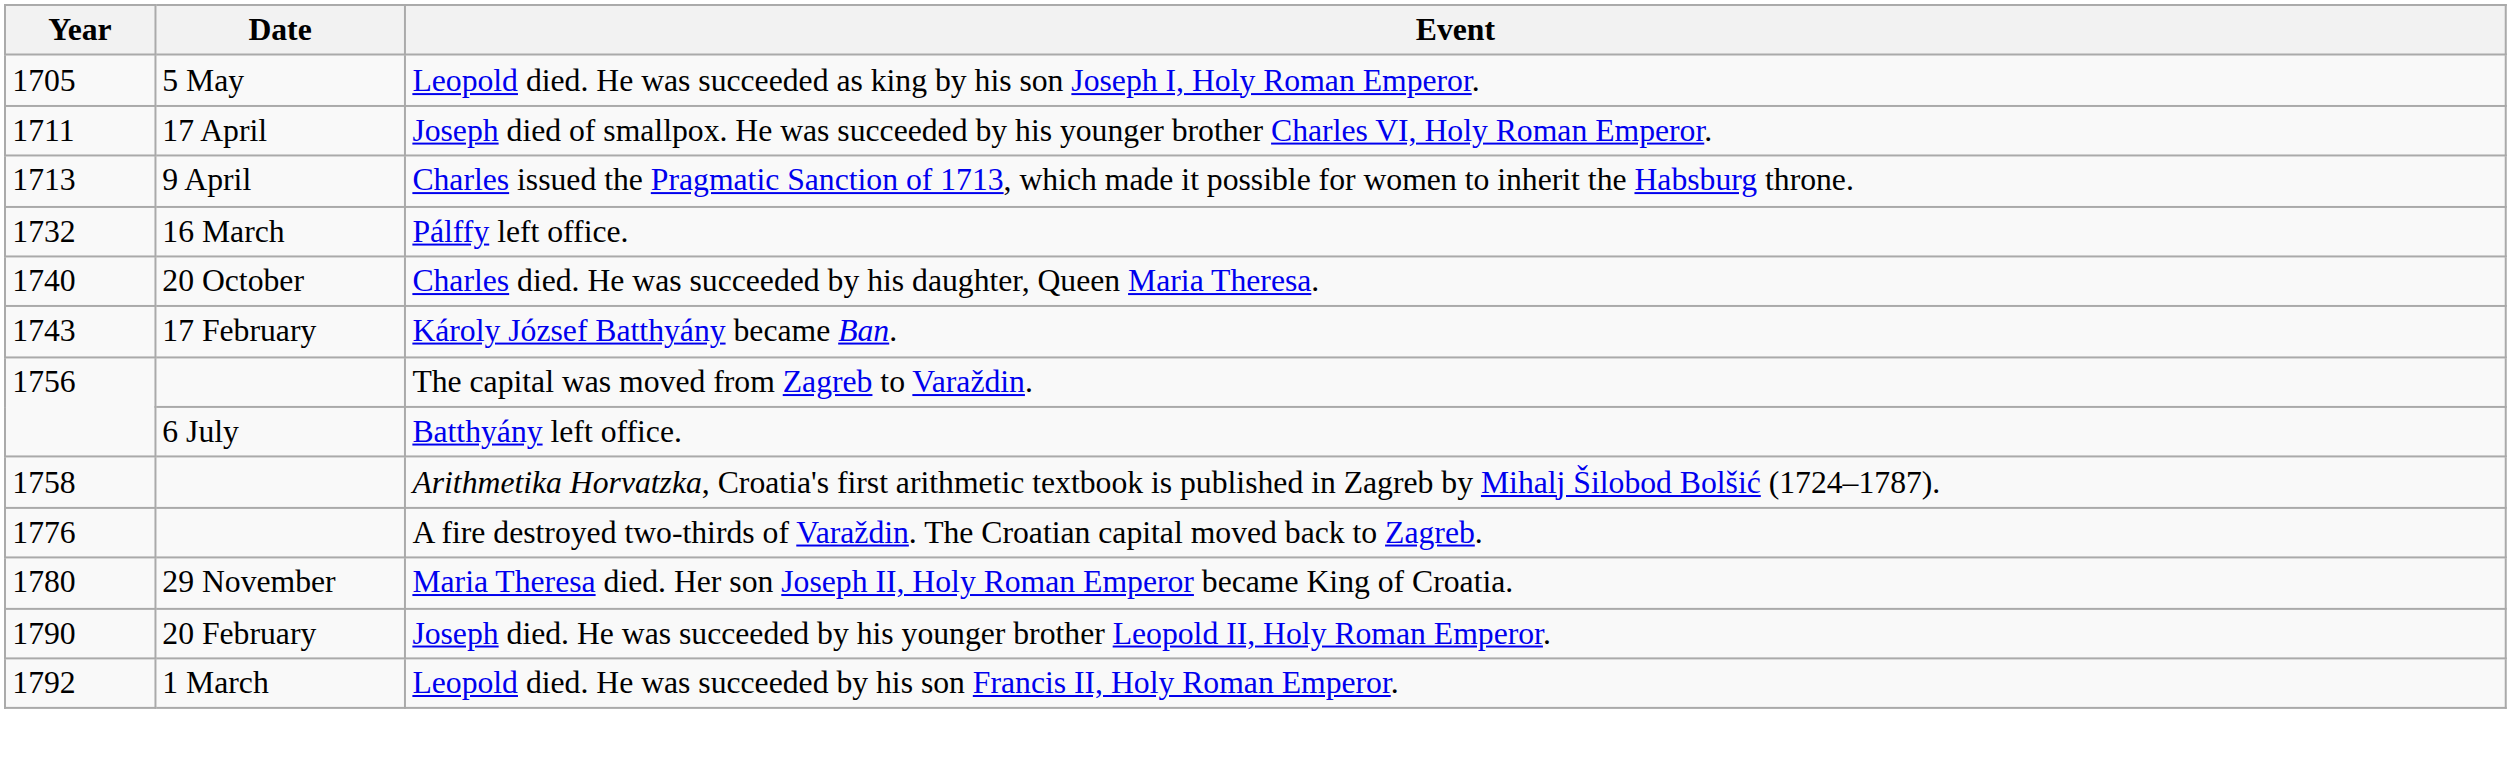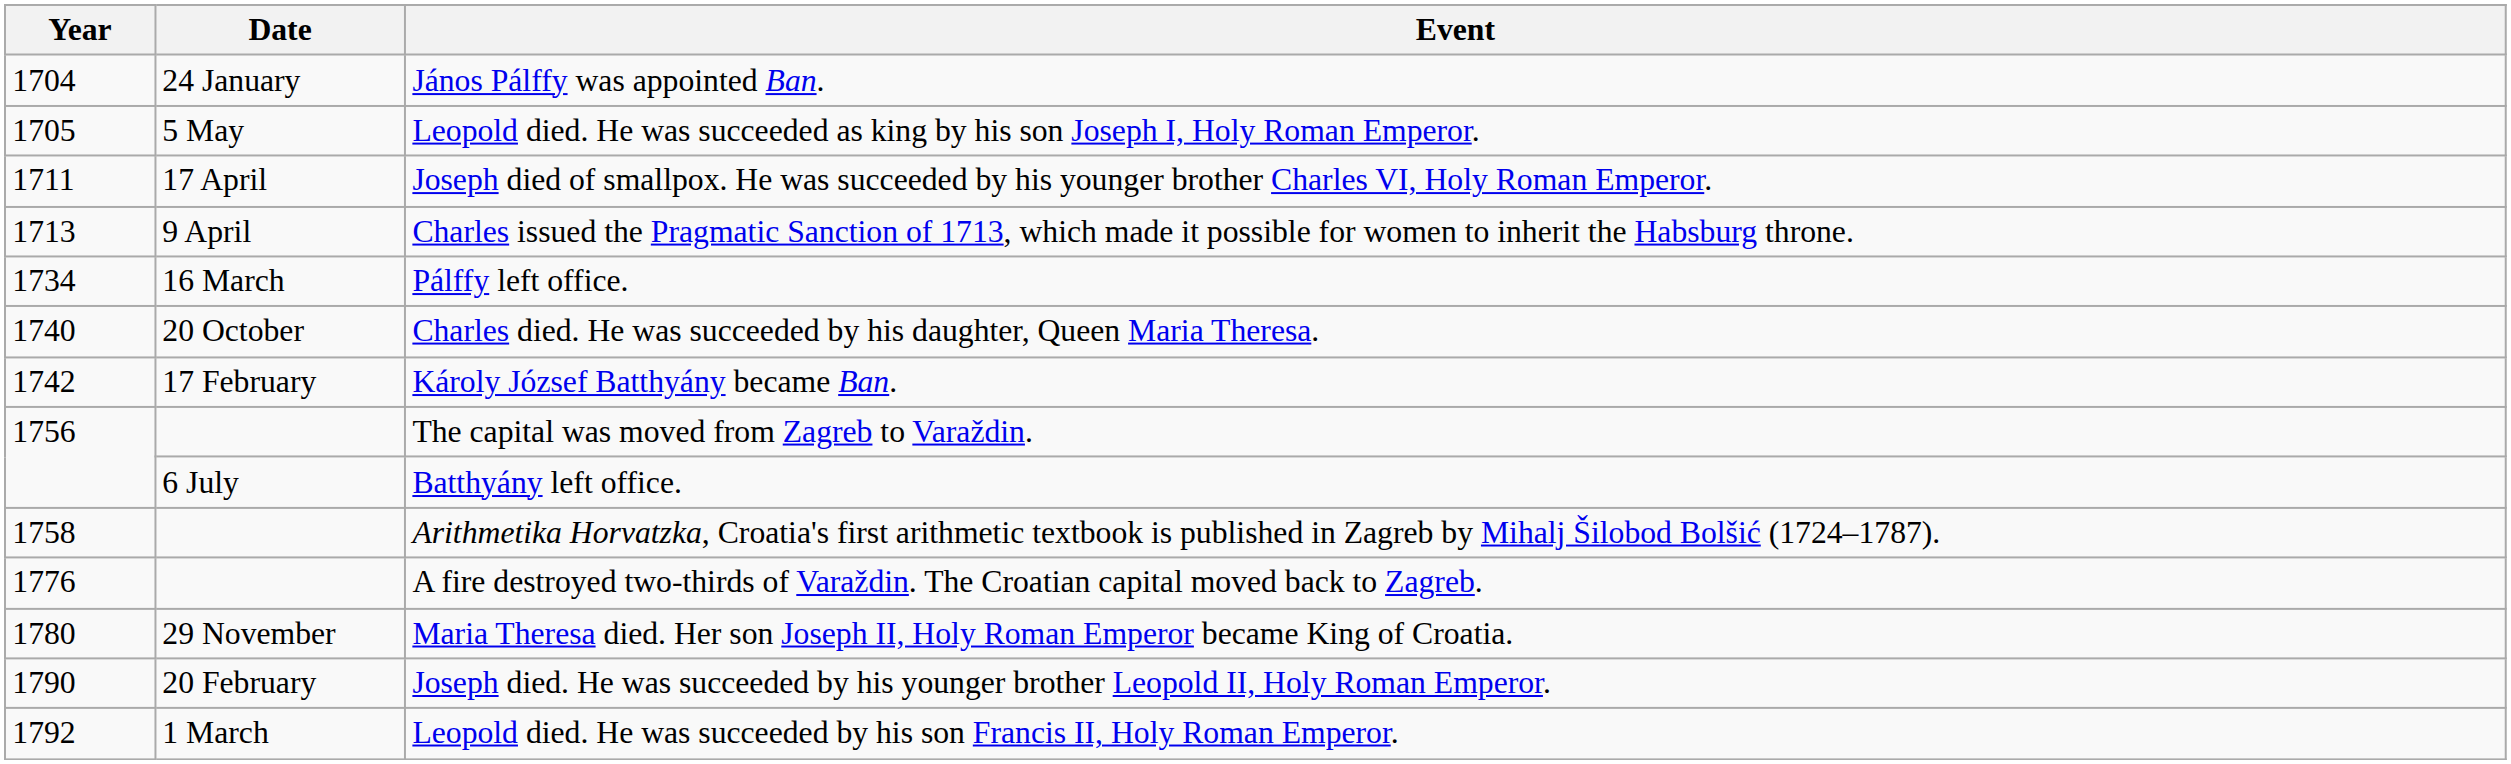+ row: 1704 | 24 January | János Pálffy was appointed Ban.
Pálffy left office. | Year: 1732 -> 1734
Károly József Batthyány became Ban. | Year: 1743 -> 1742
